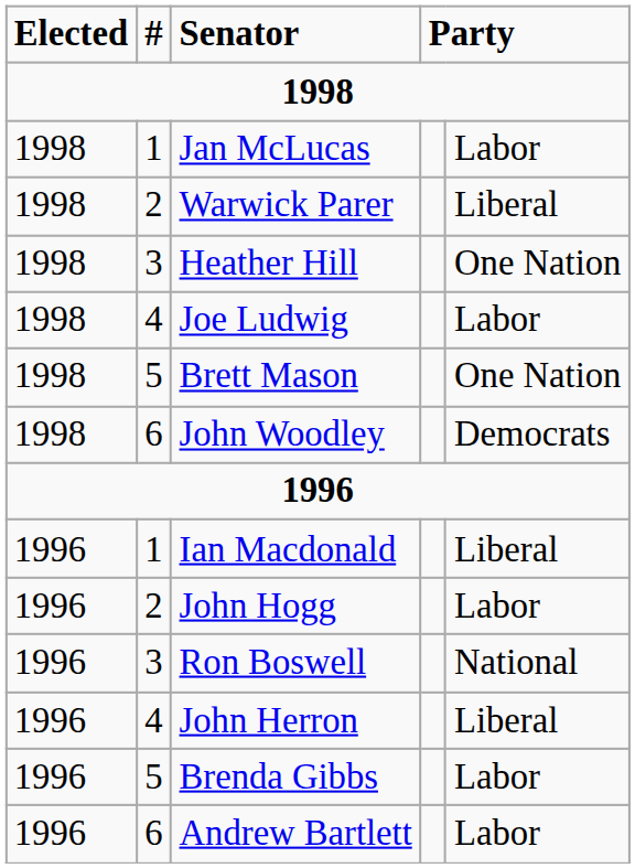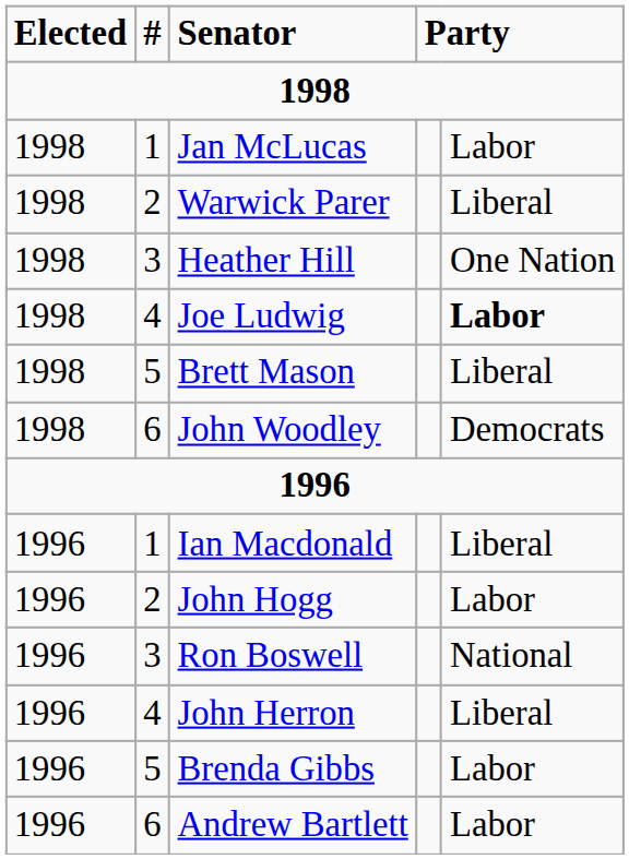Joe Ludwig | column 5: normal -> bold
Brett Mason | column 5: One Nation -> Liberal
